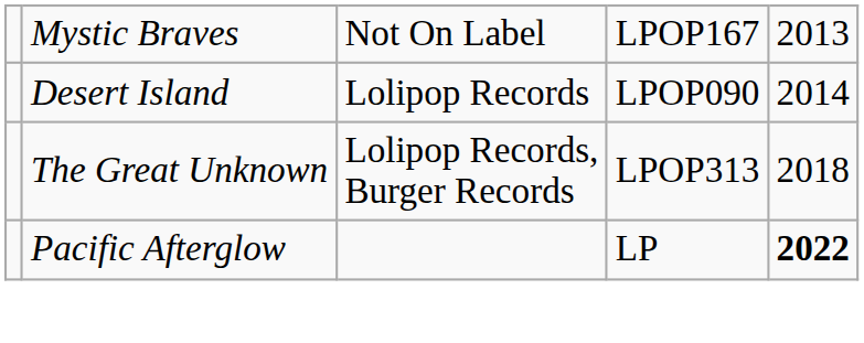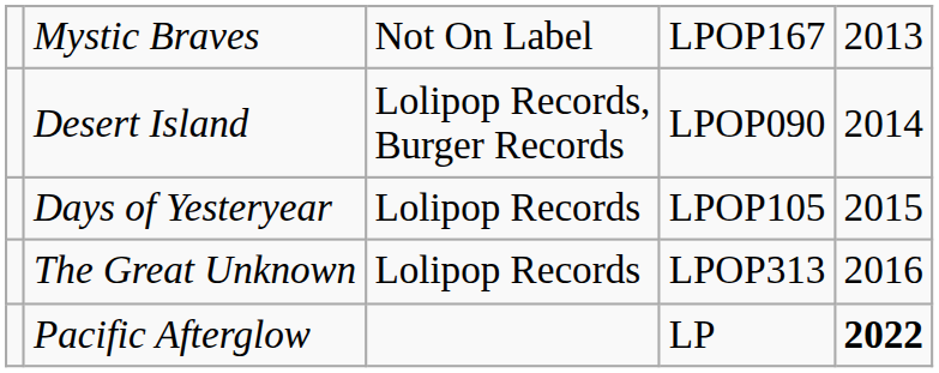Desert Island | column 3: Lolipop Records -> Lolipop Records, Burger Records
+ row: Days of Yesteryear | Lolipop Records | LPOP105 | 2015
The Great Unknown | column 3: Lolipop Records, Burger Records -> Lolipop Records
The Great Unknown | column 5: 2018 -> 2016
